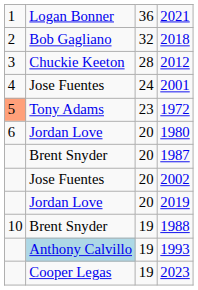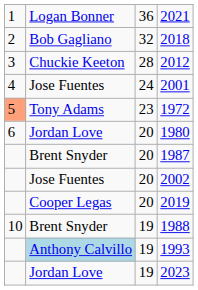2019 | column 2: Jordan Love -> Cooper Legas
2023 | column 2: Cooper Legas -> Jordan Love
